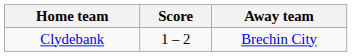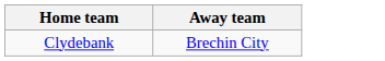- column: Score | 1 – 2
